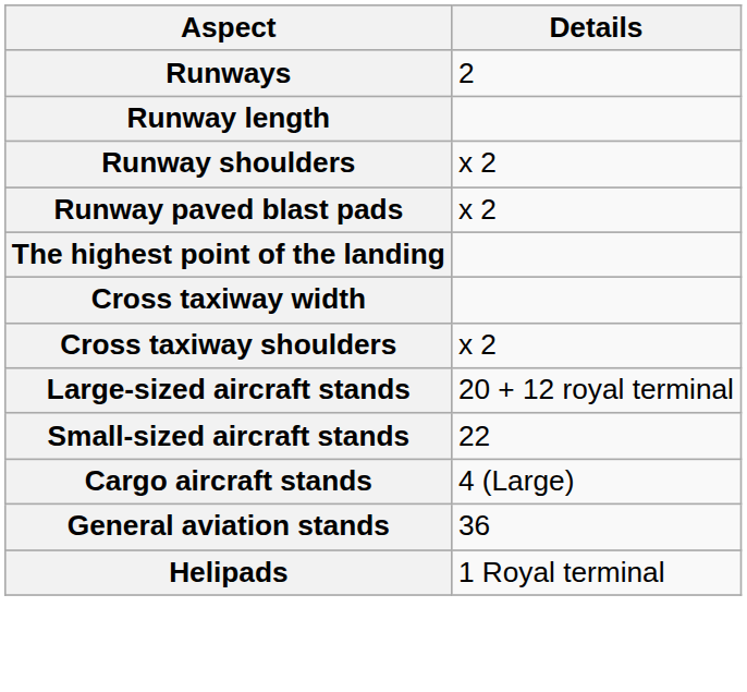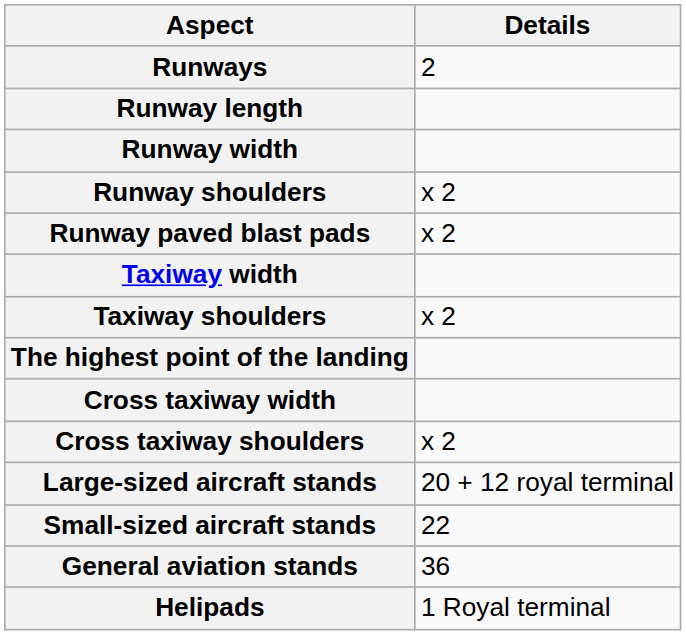+ row: Runway width
+ row: Taxiway width
+ row: Taxiway shoulders | x 2
- row: Cargo aircraft stands | 4 (Large)
